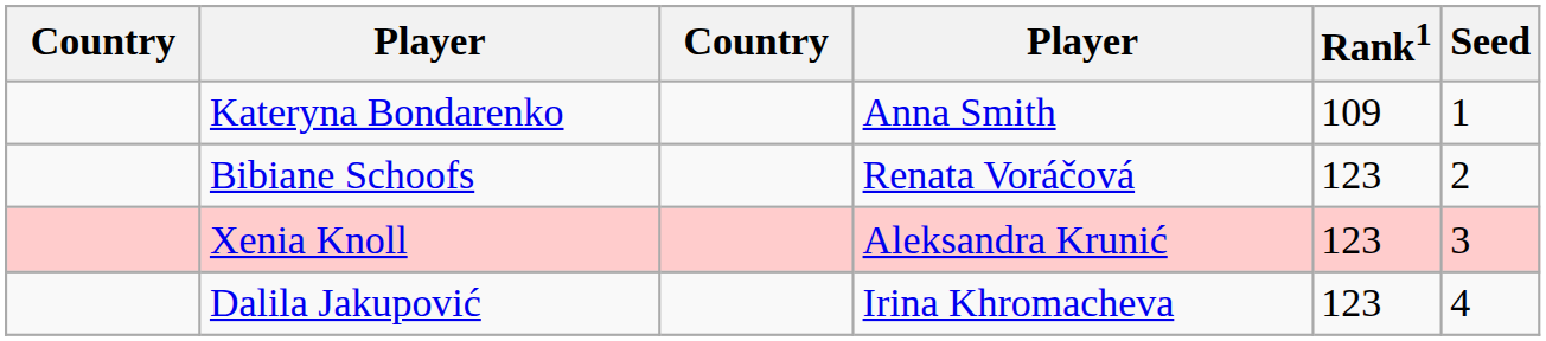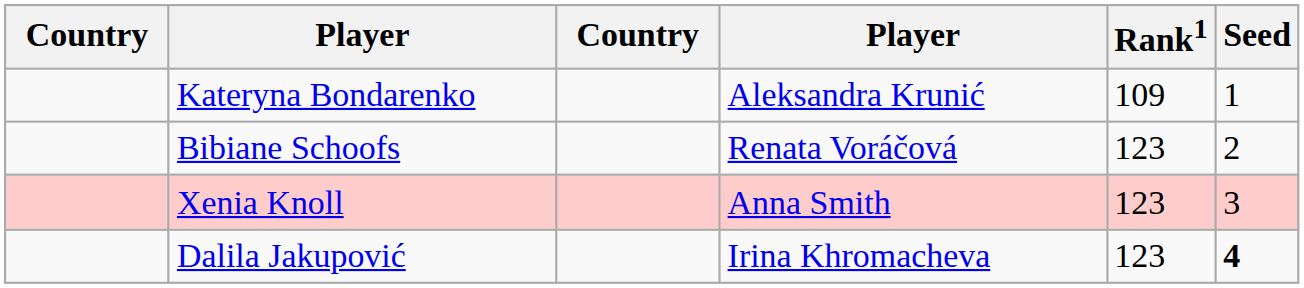Kateryna Bondarenko | column 4: Anna Smith -> Aleksandra Krunić
Xenia Knoll | column 4: Aleksandra Krunić -> Anna Smith
Dalila Jakupović | Seed: normal -> bold
